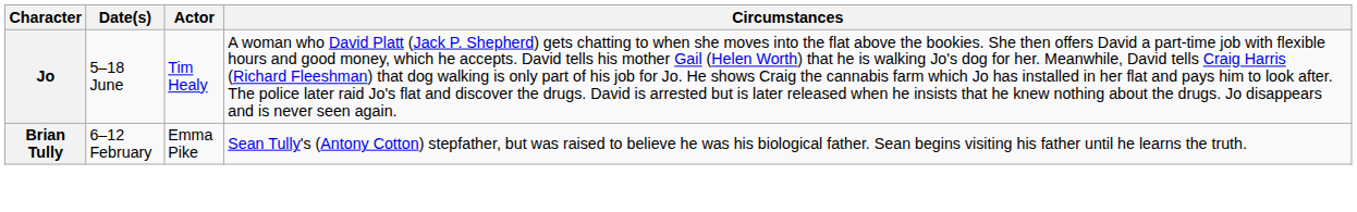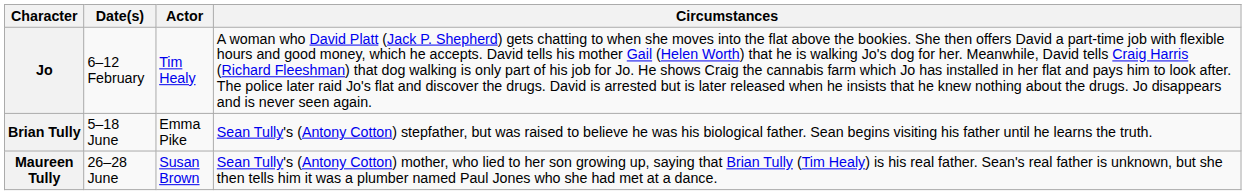Jo | Date(s): 5–18 June -> 6–12 February
Brian Tully | Date(s): 6–12 February -> 5–18 June
+ row: Maureen Tully | 26–28 June | Susan Brown | Sean Tully's (Antony Cotton) mother, who lied to her son growing up, saying that Brian Tully (Tim Healy) is his real father. Sean's real father is unknown, but she then tells him it was a plumber named Paul Jones who she had met at a dance.
